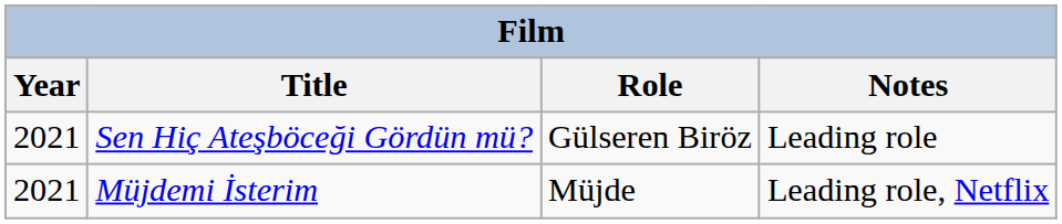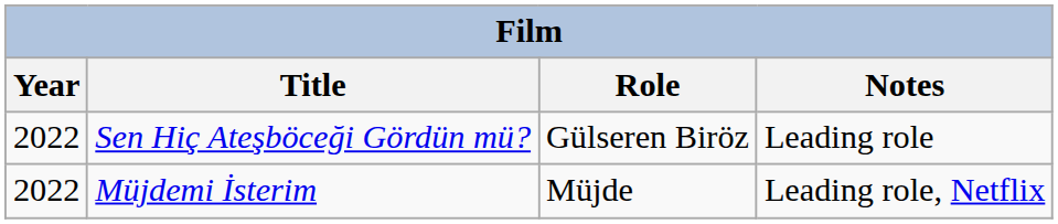Sen Hiç Ateşböceği Gördün mü? | Year: 2021 -> 2022
Müjdemi İsterim | Year: 2021 -> 2022
